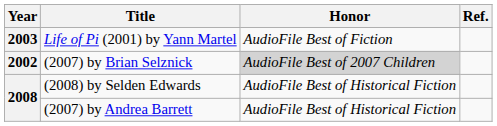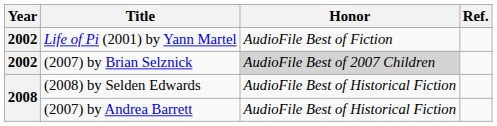Life of Pi (2001) by Yann Martel | Year: 2003 -> 2002
